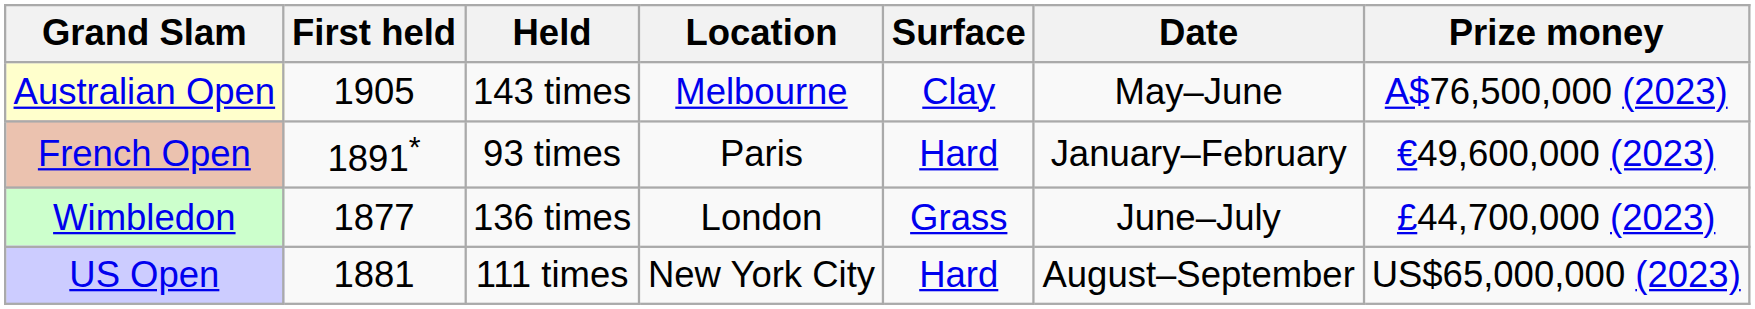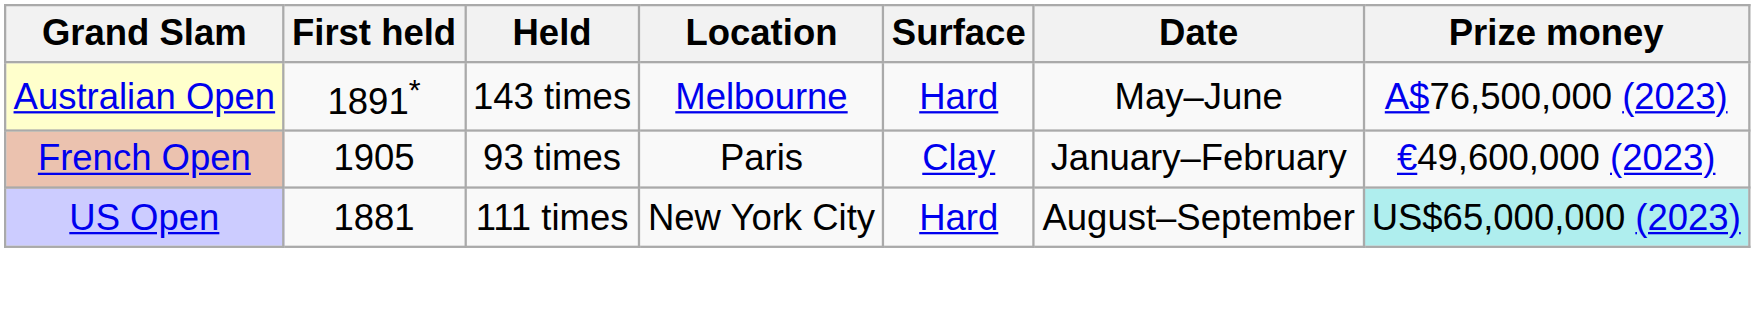Australian Open | First held: 1905 -> 1891*
Australian Open | Surface: Clay -> Hard
French Open | First held: 1891* -> 1905
French Open | Surface: Hard -> Clay
- row: Wimbledon | 1877 | 136 times | London | Grass | June–July | £44,700,000 (2023)
US Open | Prize money: no background -> paleturquoise background
